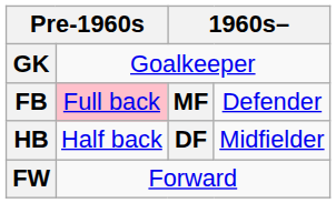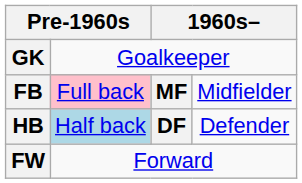FB | column 4: Defender -> Midfielder
HB | column 2: no background -> lightblue background
HB | column 4: Midfielder -> Defender
